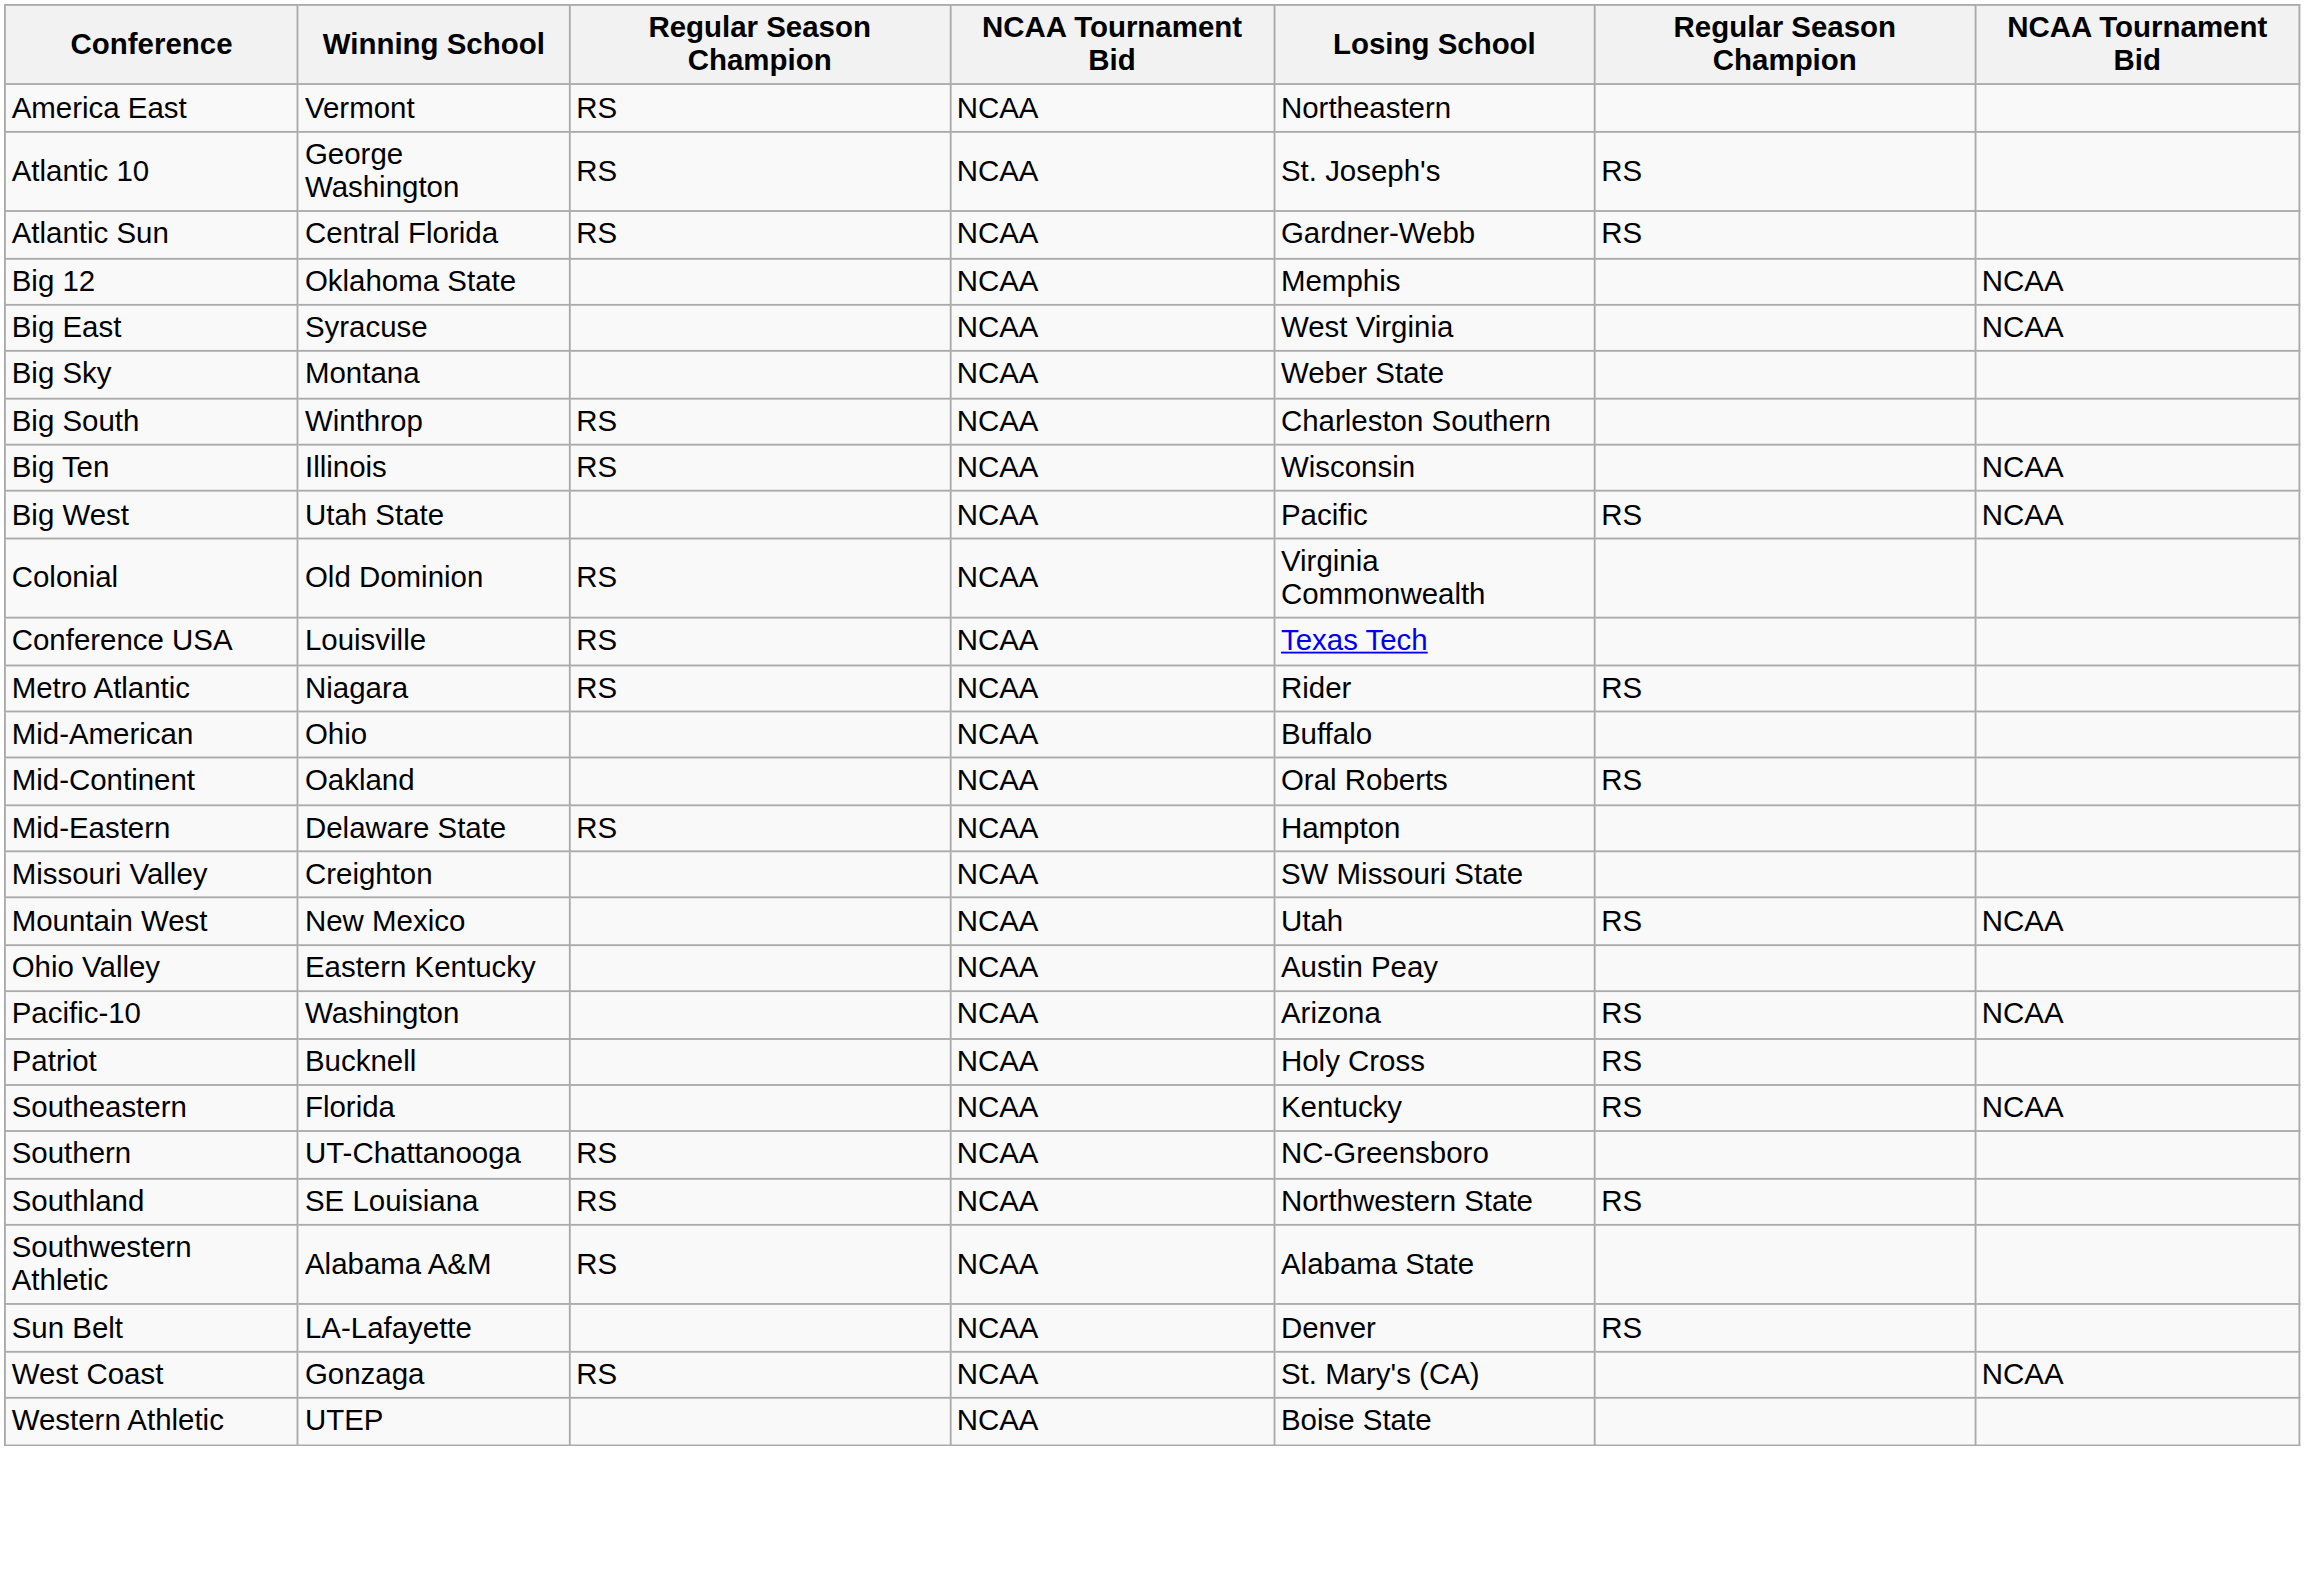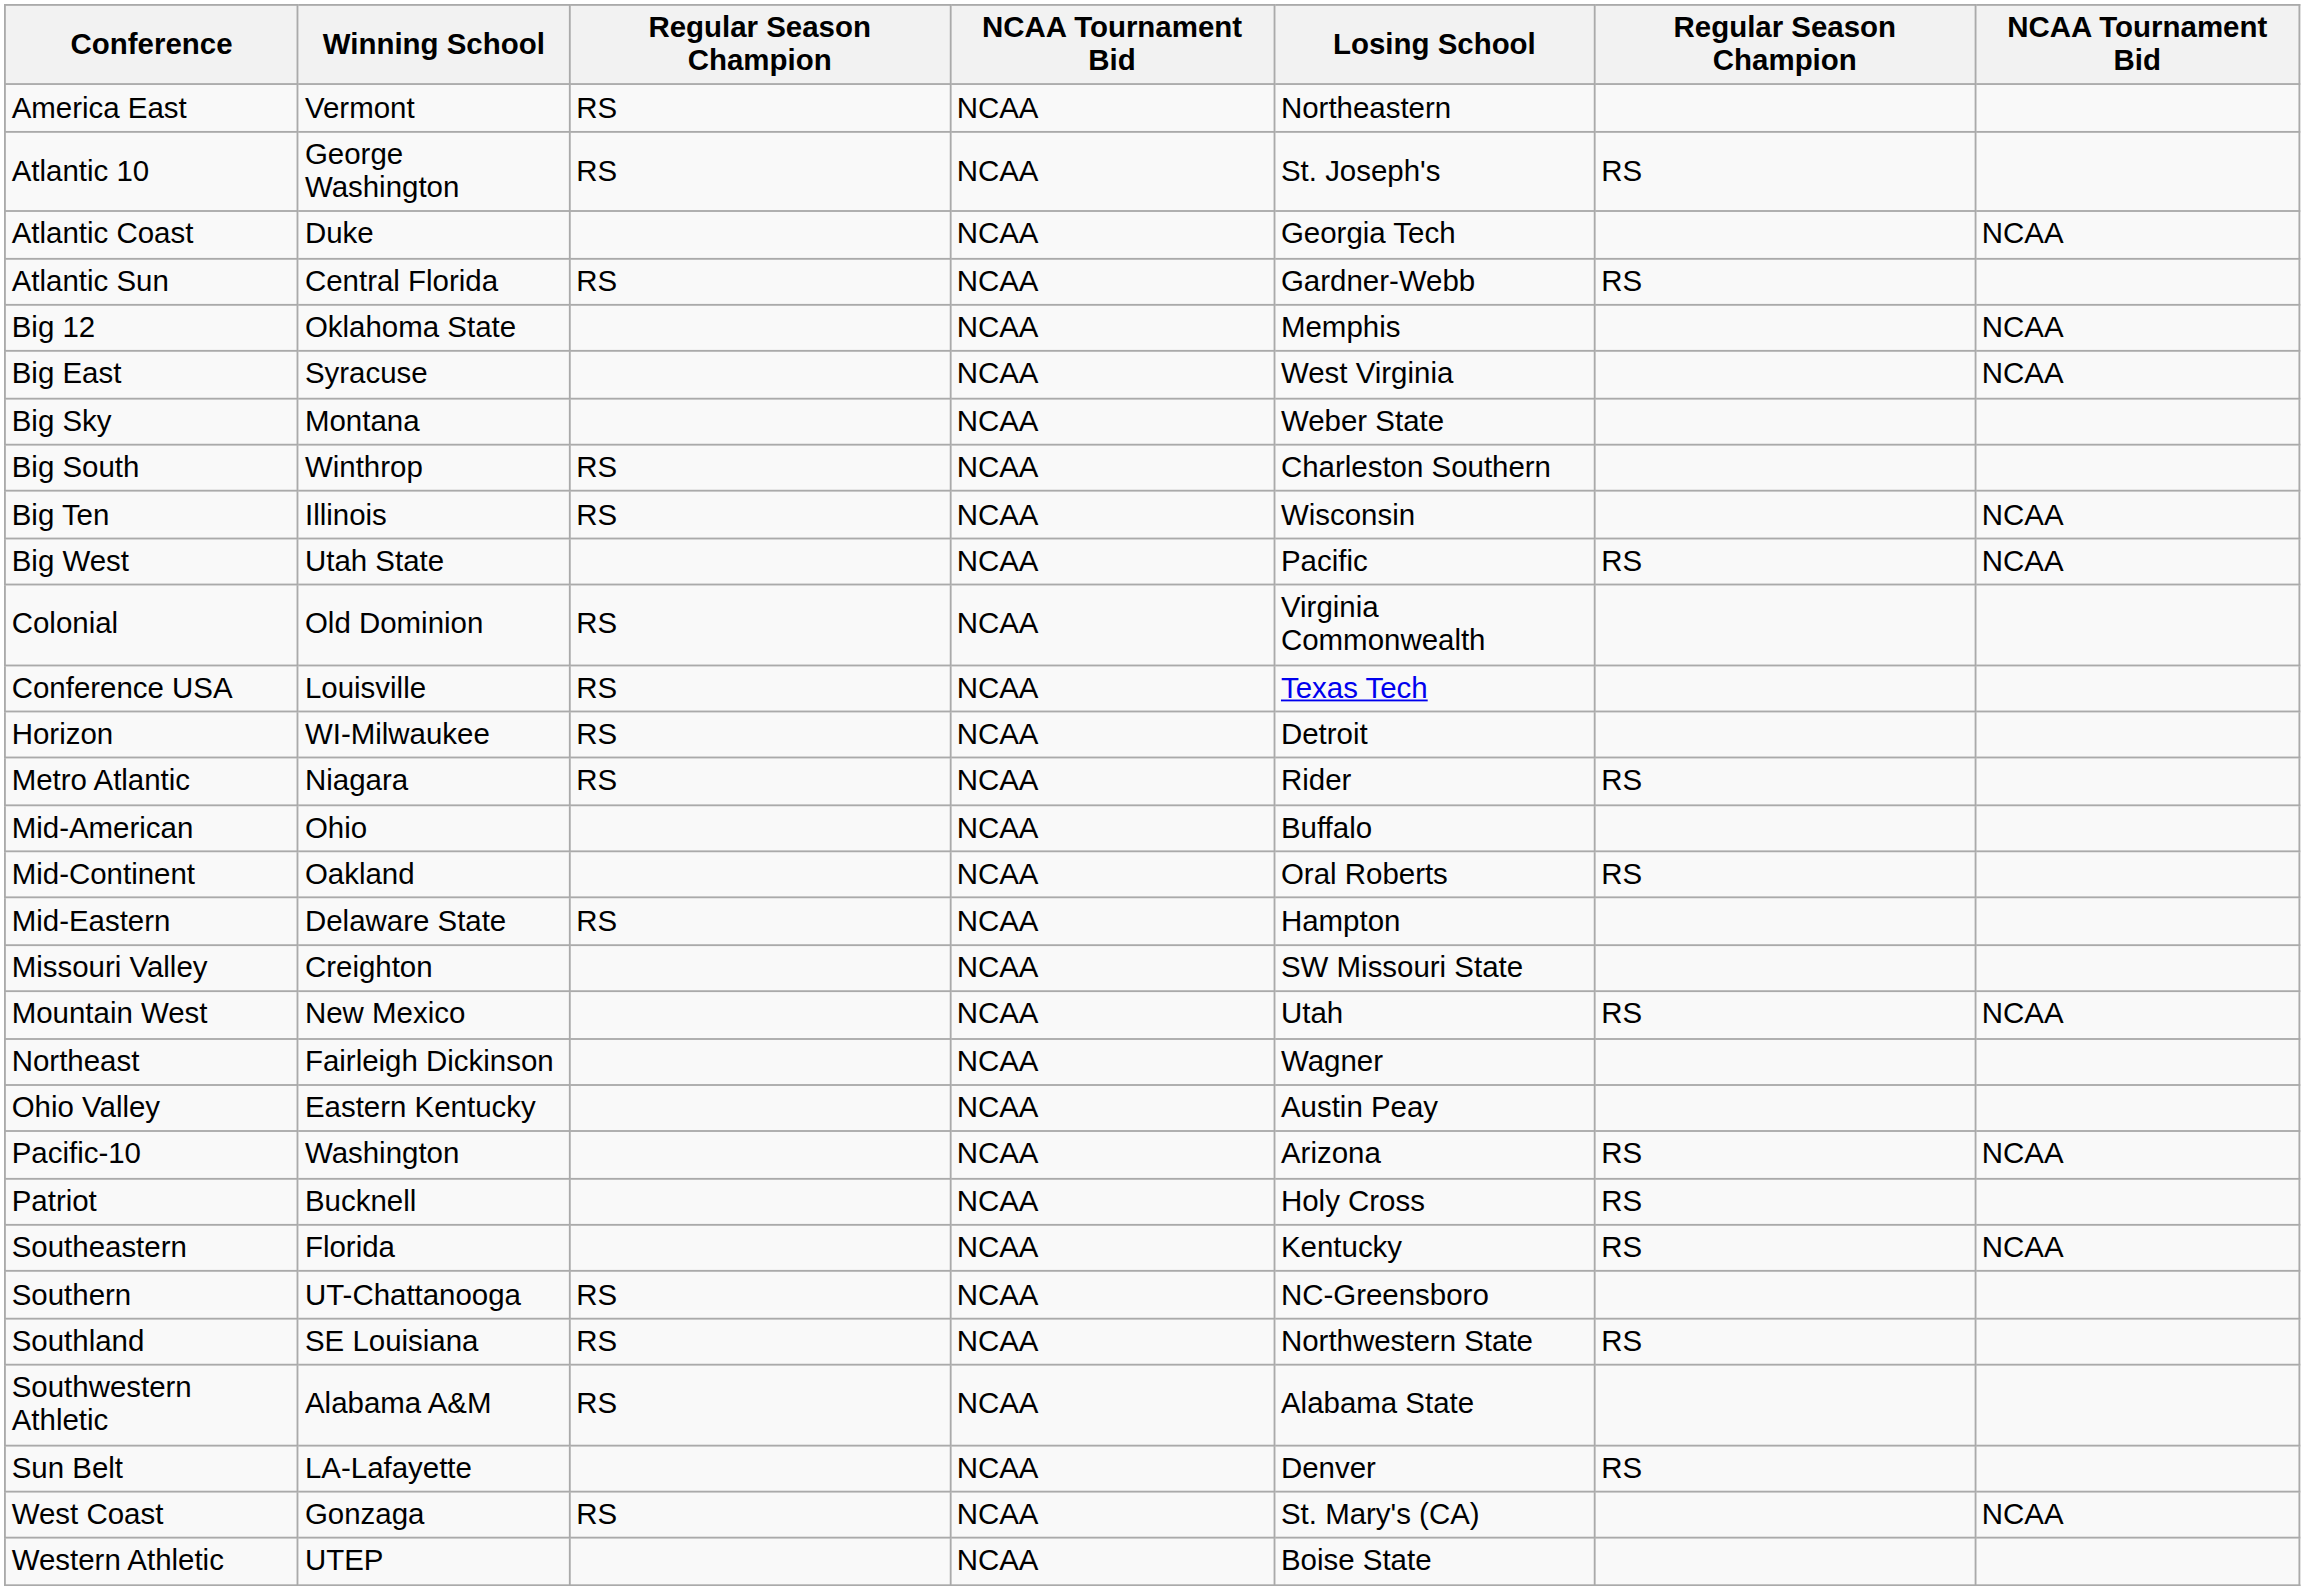+ row: Atlantic Coast | Duke | NCAA | Georgia Tech | NCAA
+ row: Horizon | WI-Milwaukee | RS | NCAA | Detroit
+ row: Northeast | Fairleigh Dickinson | NCAA | Wagner
